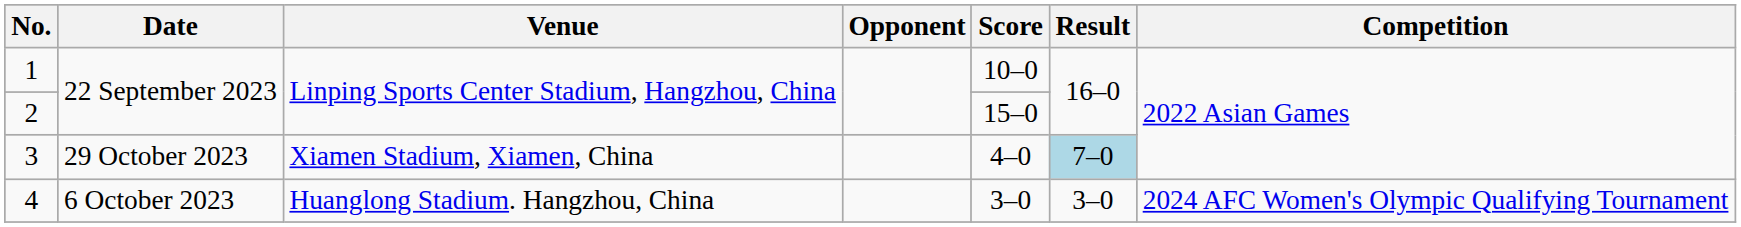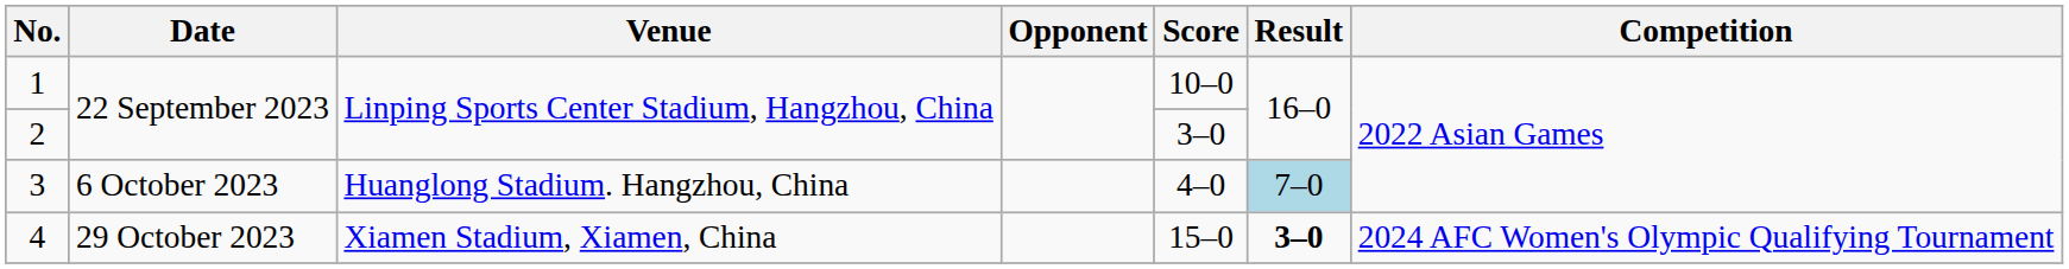2 | Score: 15–0 -> 3–0
3 | Date: 29 October 2023 -> 6 October 2023
3 | Venue: Xiamen Stadium, Xiamen, China -> Huanglong Stadium. Hangzhou, China
4 | Date: 6 October 2023 -> 29 October 2023
4 | Venue: Huanglong Stadium. Hangzhou, China -> Xiamen Stadium, Xiamen, China
4 | Score: 3–0 -> 15–0
4 | Result: normal -> bold
